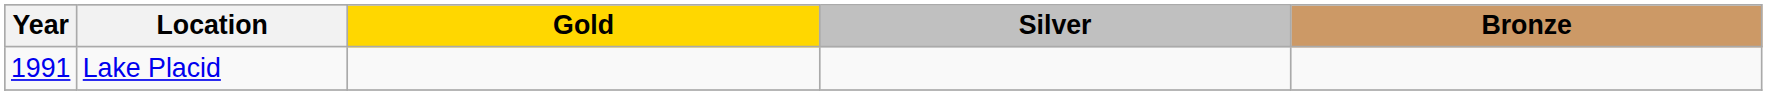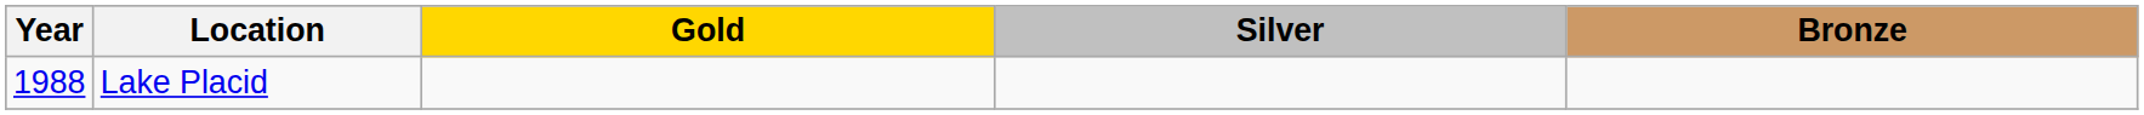Lake Placid | Year: 1991 -> 1988
